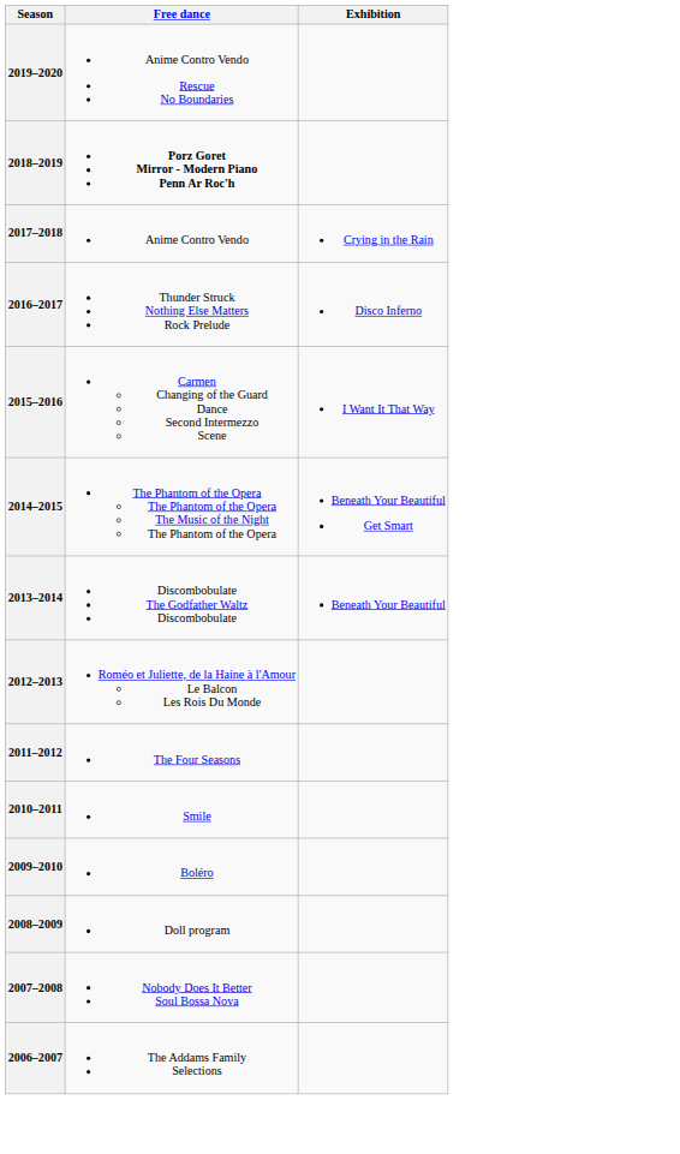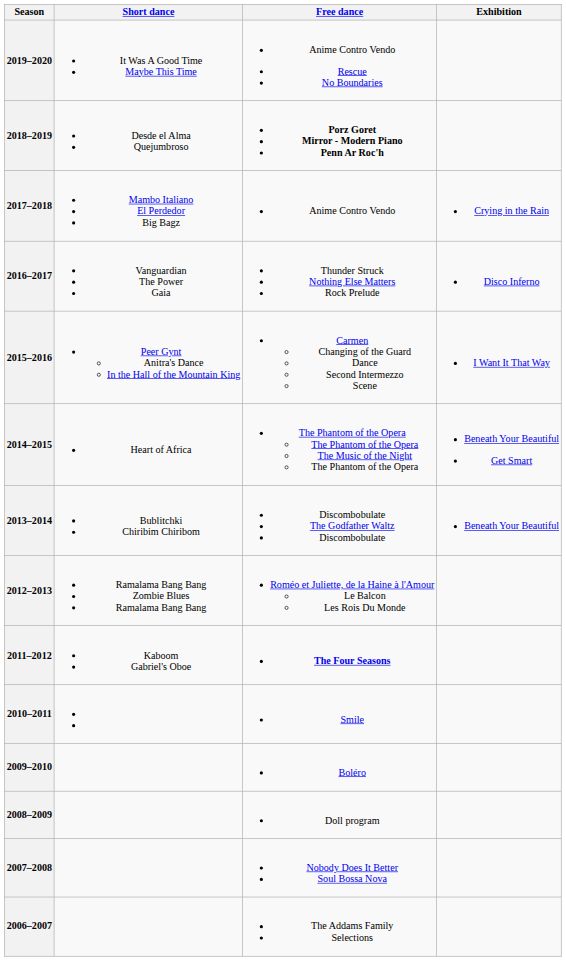+ column: Short dance | It Was A Good Time Maybe This Time | Desde el Alma Quejumbroso | Mambo Italiano El Perdedor Big Bagz | Vanguardian The Power Gaia | Peer Gynt Anitra's Dance In the Hall of the Mountain King | Heart of Africa | Bublitchki Chiribim Chiribom | Ramalama Bang Bang Zombie Blues Ramalama Bang Bang | Kaboom Gabriel's Oboe
2011–2012 | Free dance: normal -> bold
